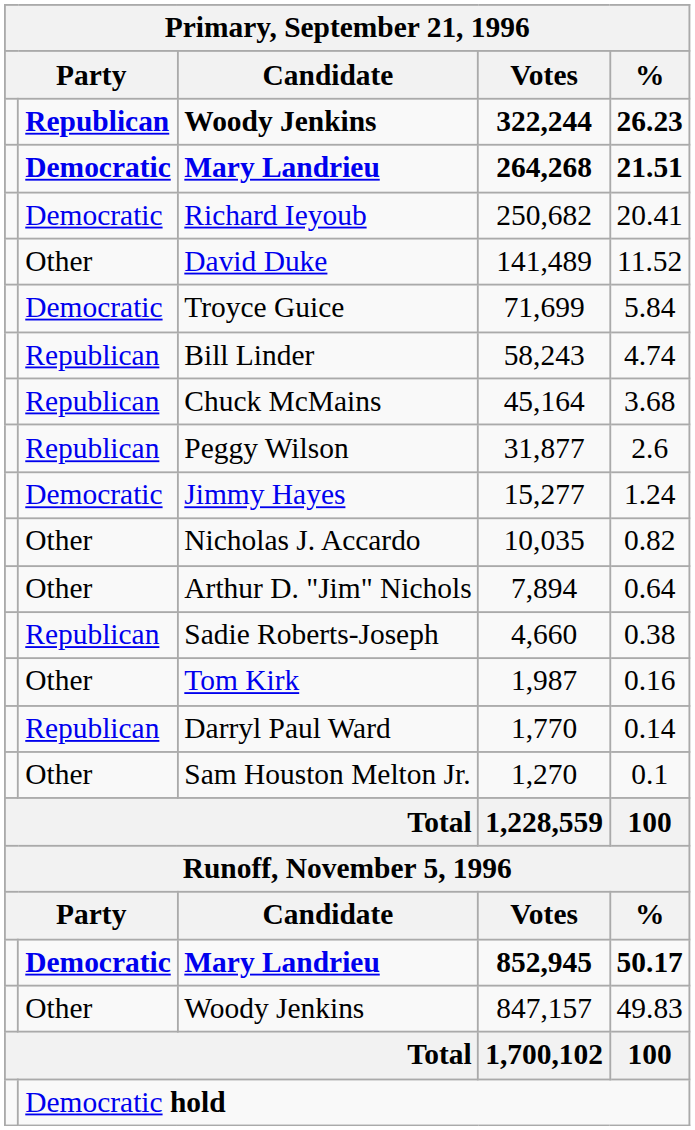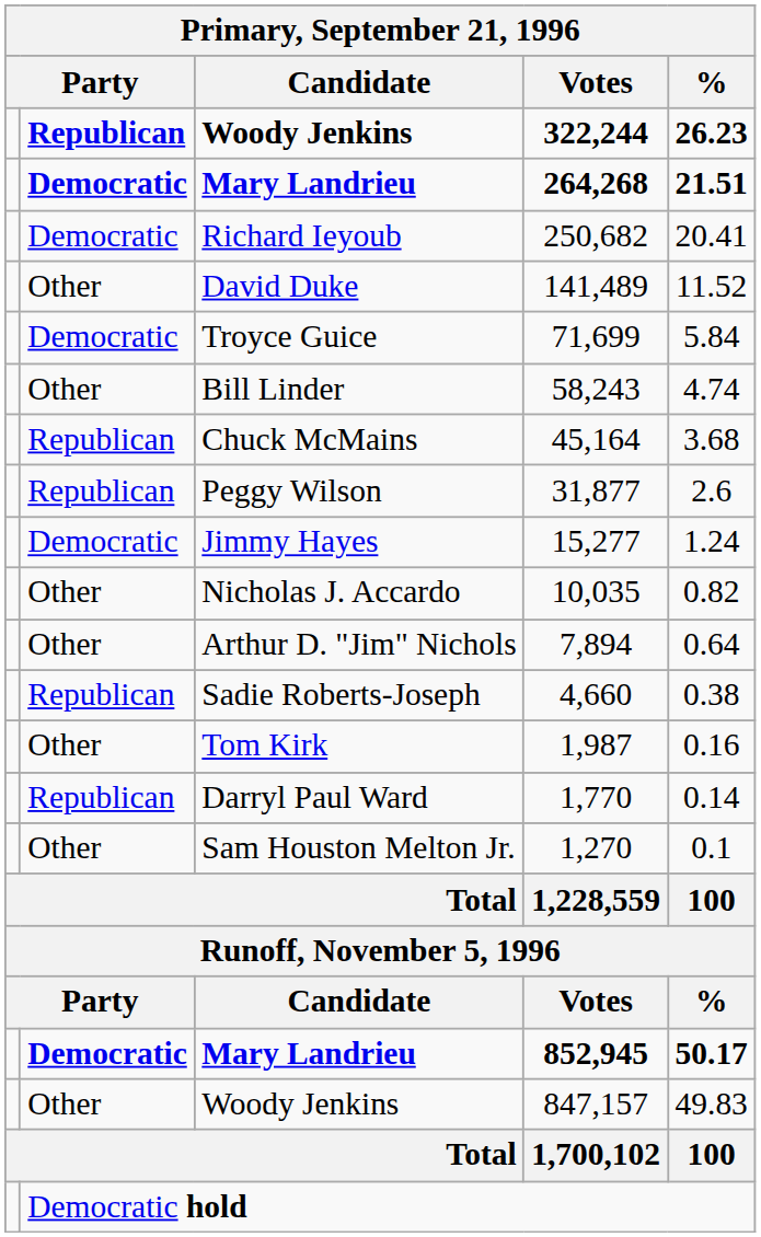58,243 | column 2: Republican -> Other
